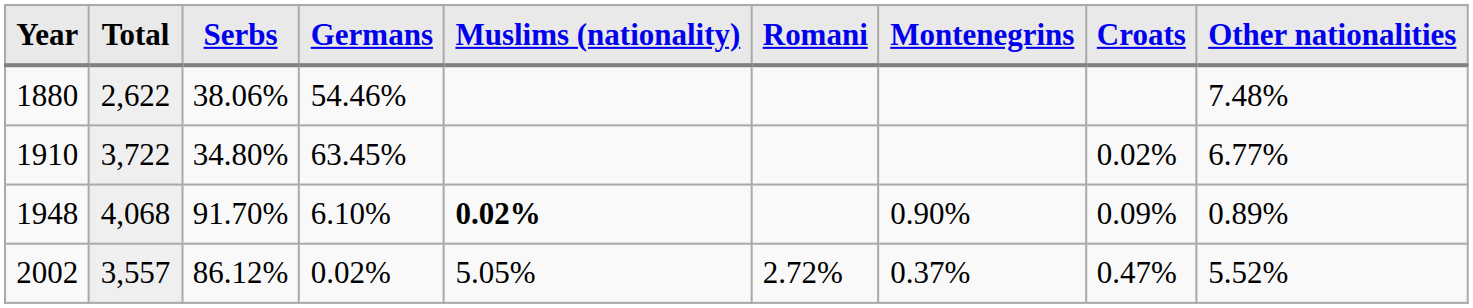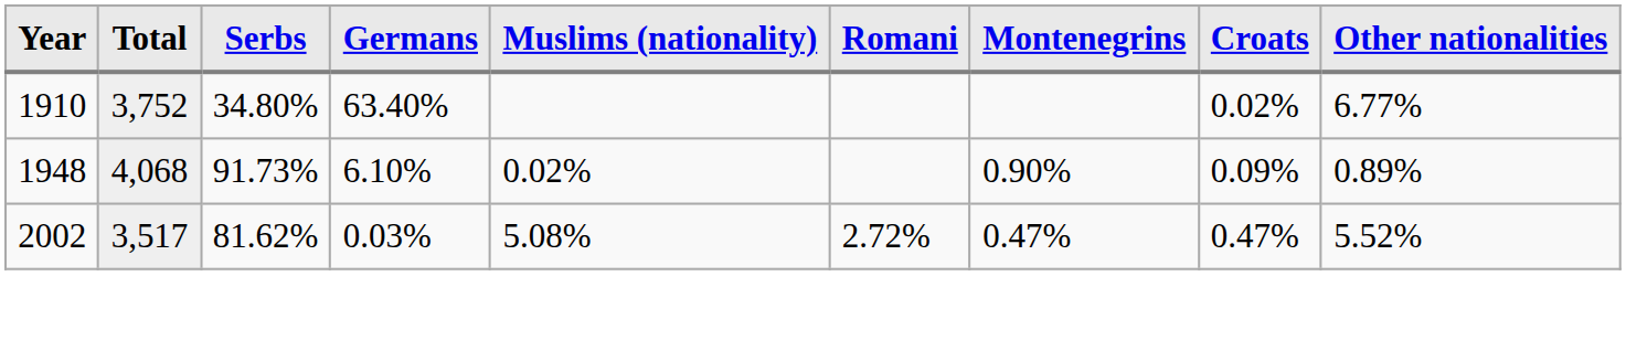- row: 1880 | 2,622 | 38.06% | 54.46% | 7.48%
1910 | Total: 3,722 -> 3,752
1910 | Germans: 63.45% -> 63.40%
1948 | Serbs: 91.70% -> 91.73%
1948 | Muslims (nationality): bold -> normal
2002 | Total: 3,557 -> 3,517
2002 | Serbs: 86.12% -> 81.62%
2002 | Germans: 0.02% -> 0.03%
2002 | Muslims (nationality): 5.05% -> 5.08%
2002 | Montenegrins: 0.37% -> 0.47%
